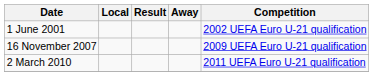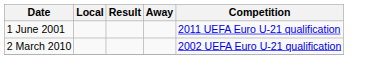1 June 2001 | Competition: 2002 UEFA Euro U-21 qualification -> 2011 UEFA Euro U-21 qualification
- row: 16 November 2007 | 2009 UEFA Euro U-21 qualification
2 March 2010 | Competition: 2011 UEFA Euro U-21 qualification -> 2002 UEFA Euro U-21 qualification
